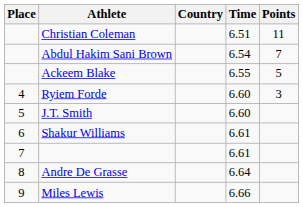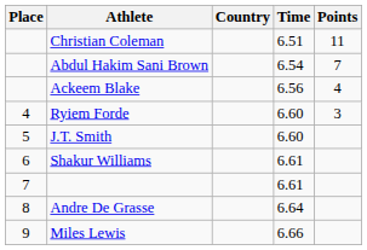Ackeem Blake | Time: 6.55 -> 6.56
Ackeem Blake | Points: 5 -> 4
